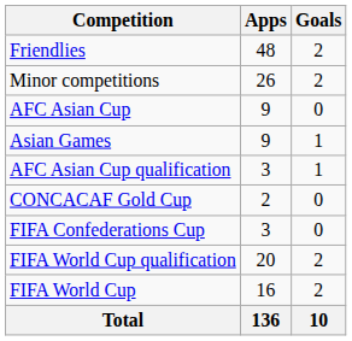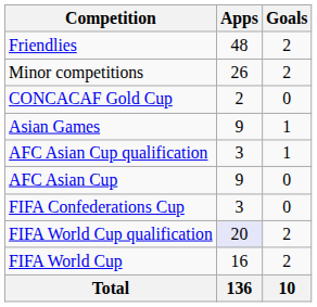rows swapped: CONCACAF Gold Cup <-> AFC Asian Cup
FIFA World Cup qualification | Apps: no background -> lavender background
